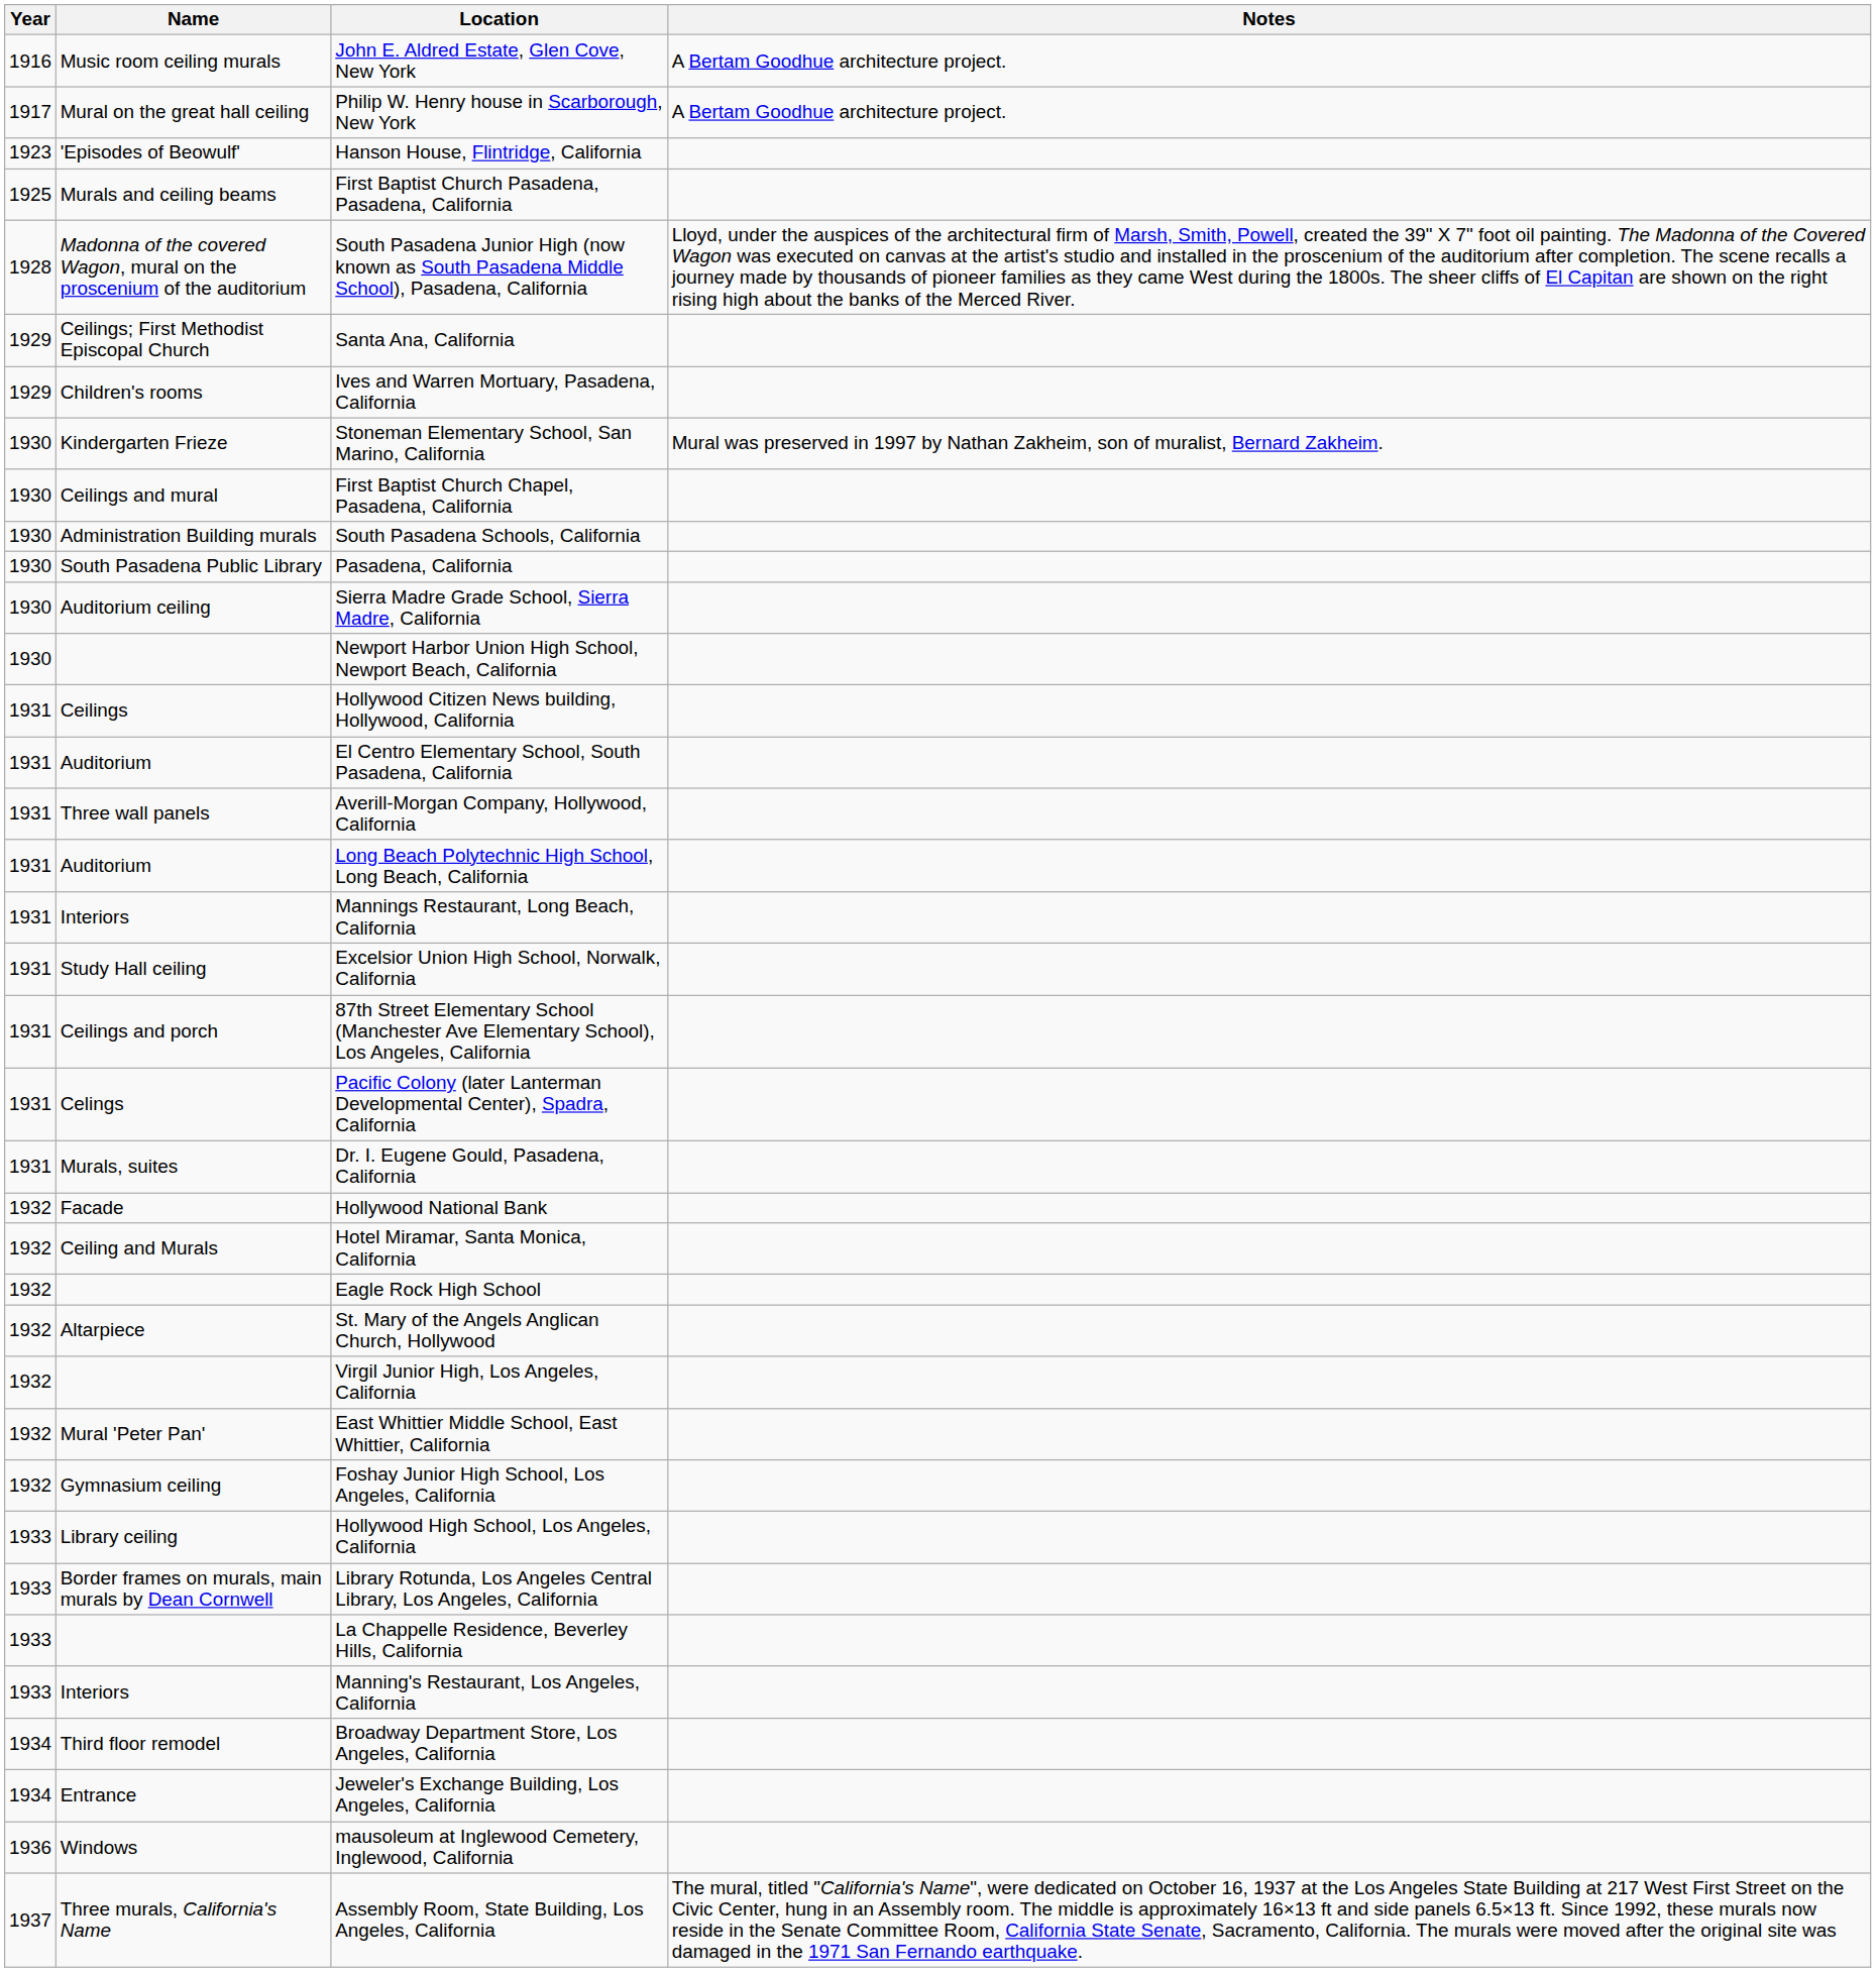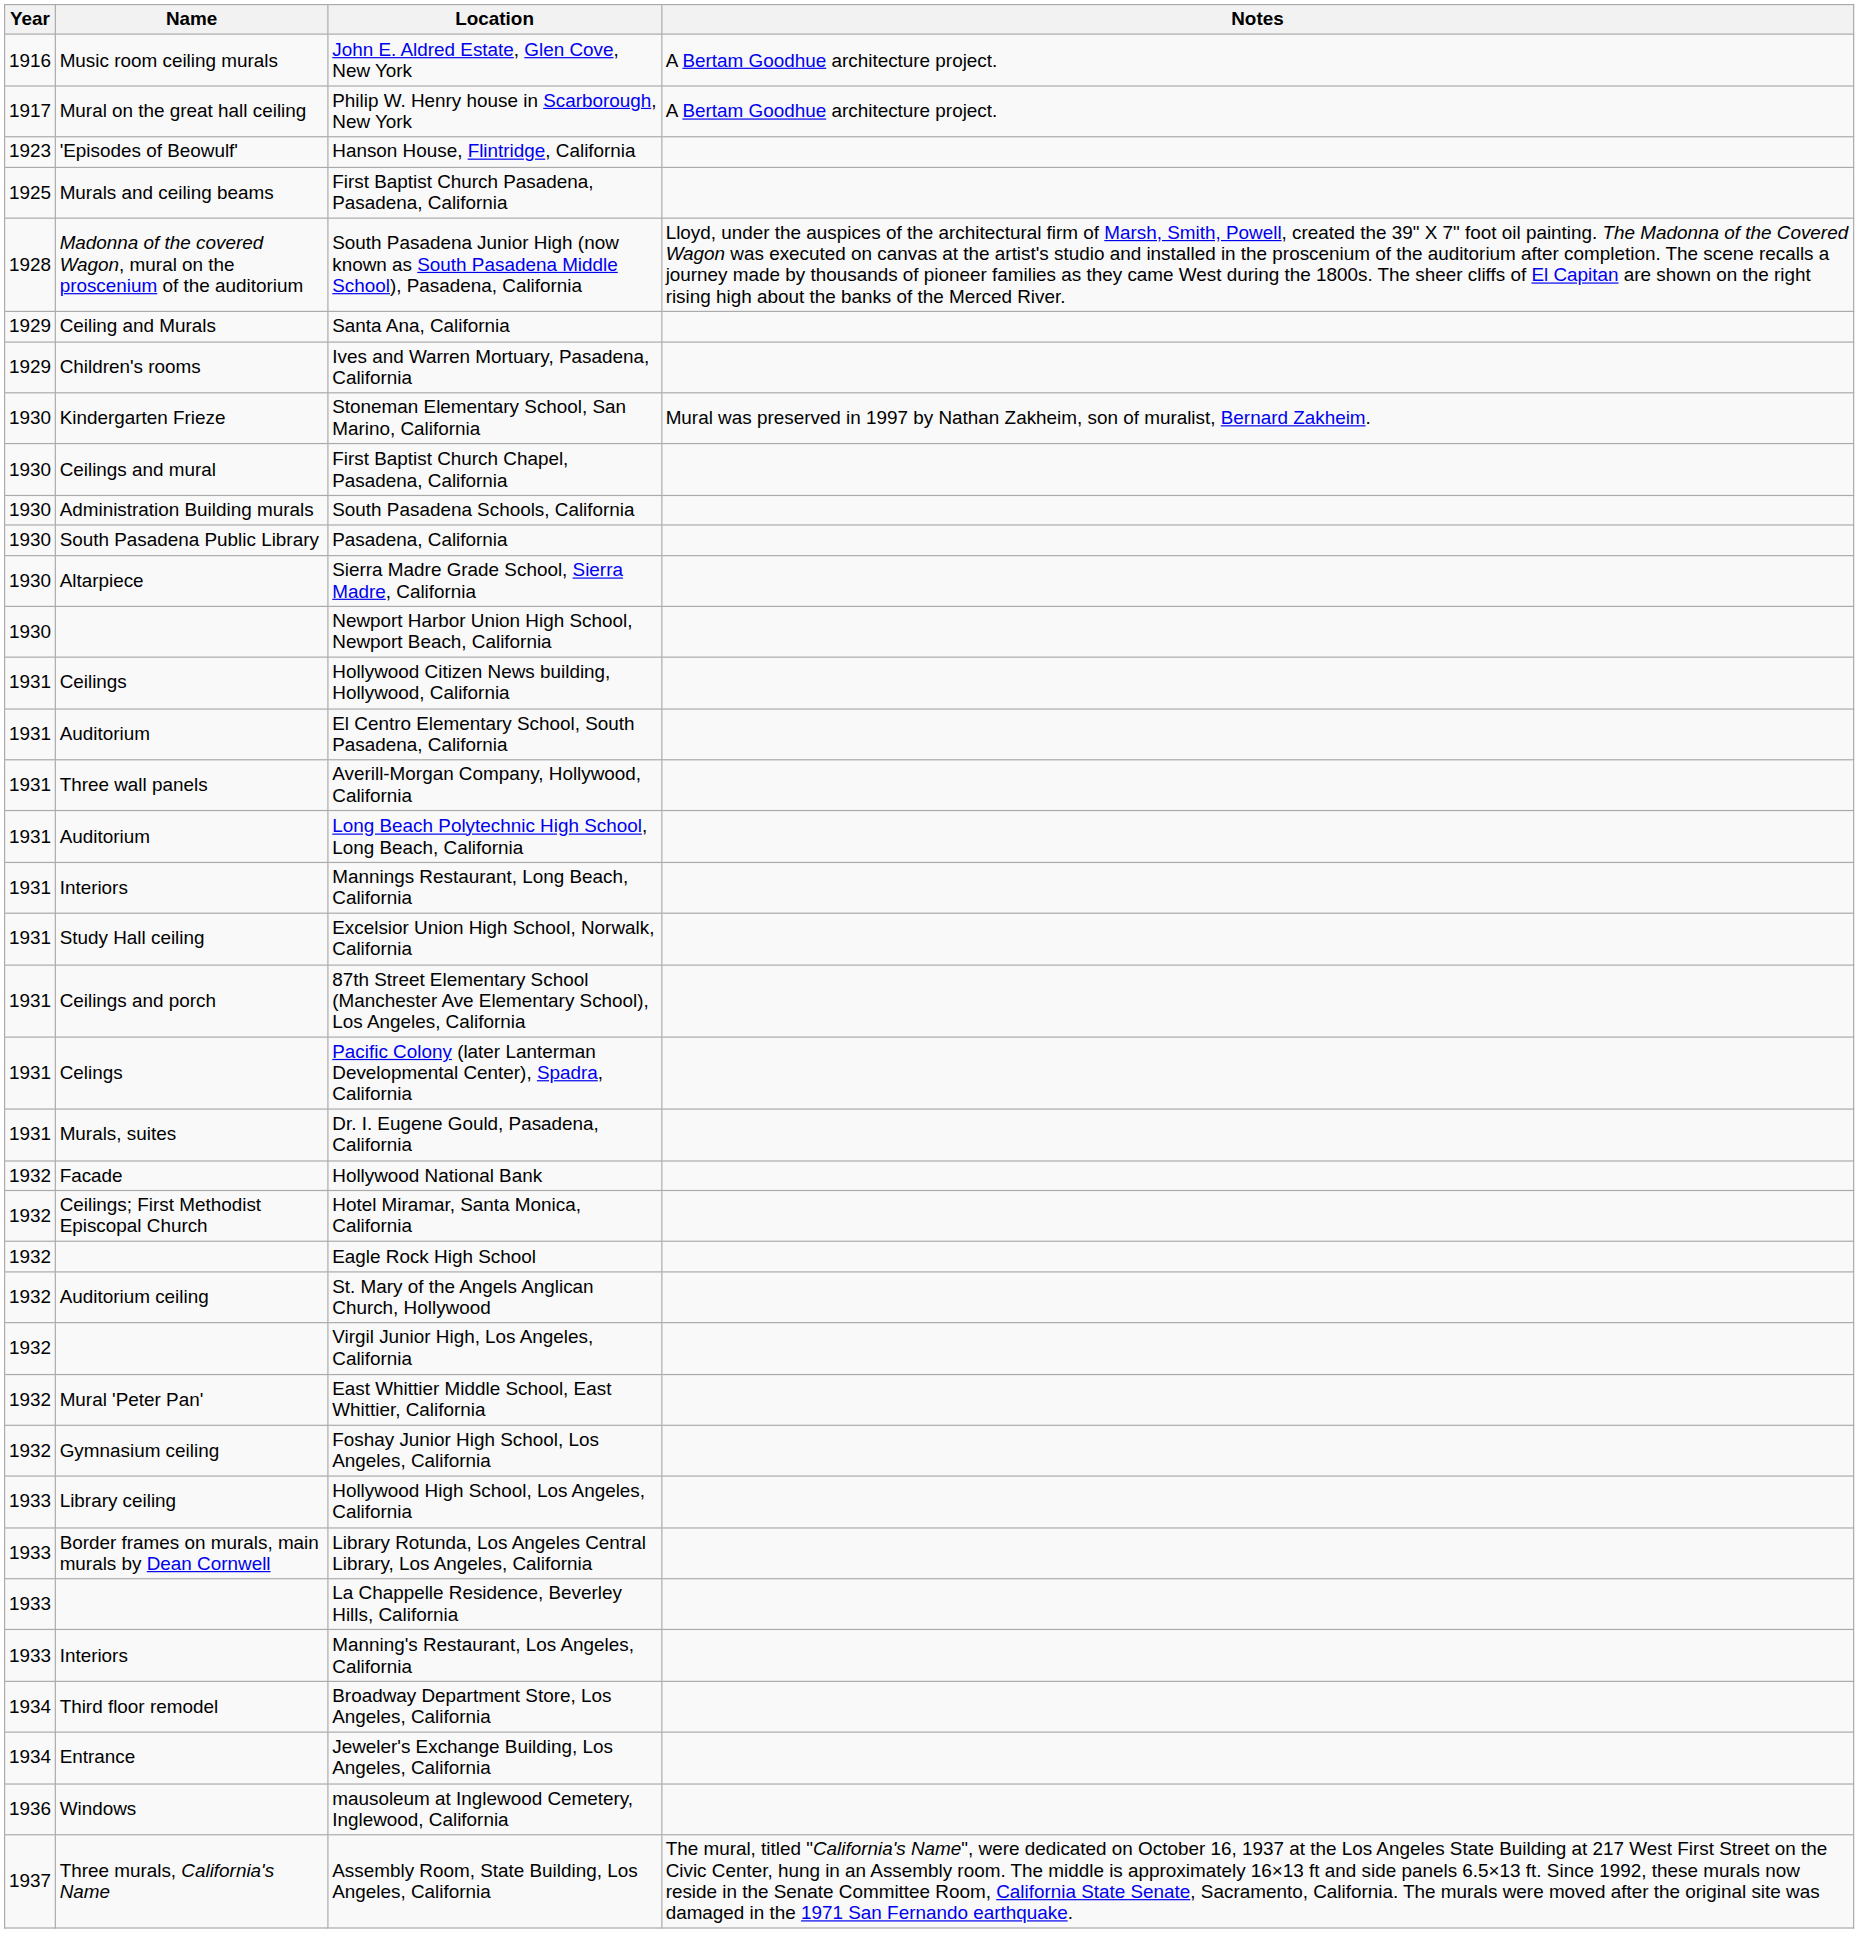Santa Ana, California | Name: Ceilings; First Methodist Episcopal Church -> Ceiling and Murals
Sierra Madre Grade School, Sierra Madre, California | Name: Auditorium ceiling -> Altarpiece
Hotel Miramar, Santa Monica, California | Name: Ceiling and Murals -> Ceilings; First Methodist Episcopal Church
St. Mary of the Angels Anglican Church, Hollywood | Name: Altarpiece -> Auditorium ceiling
